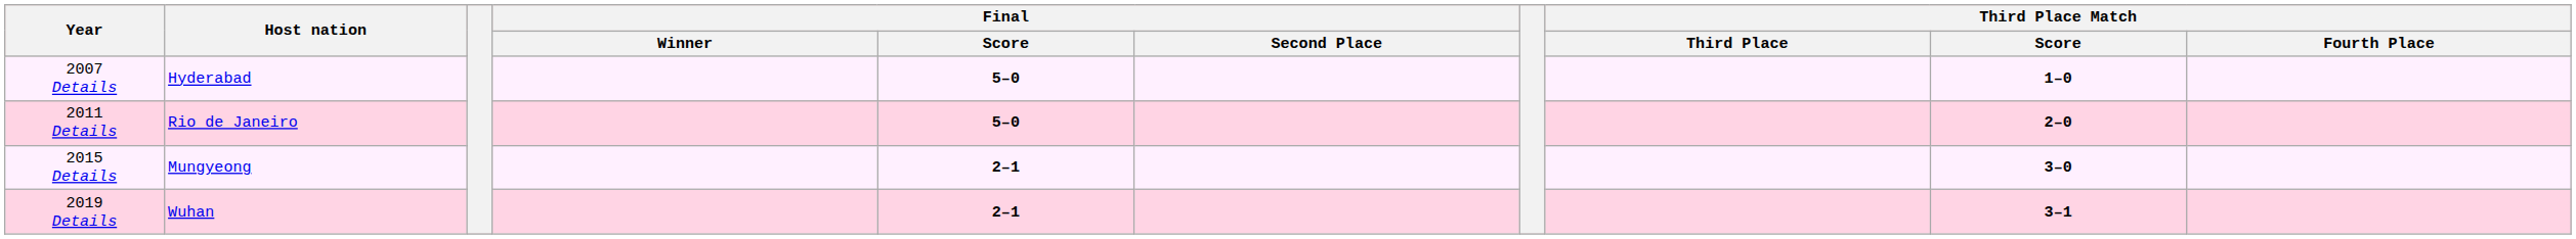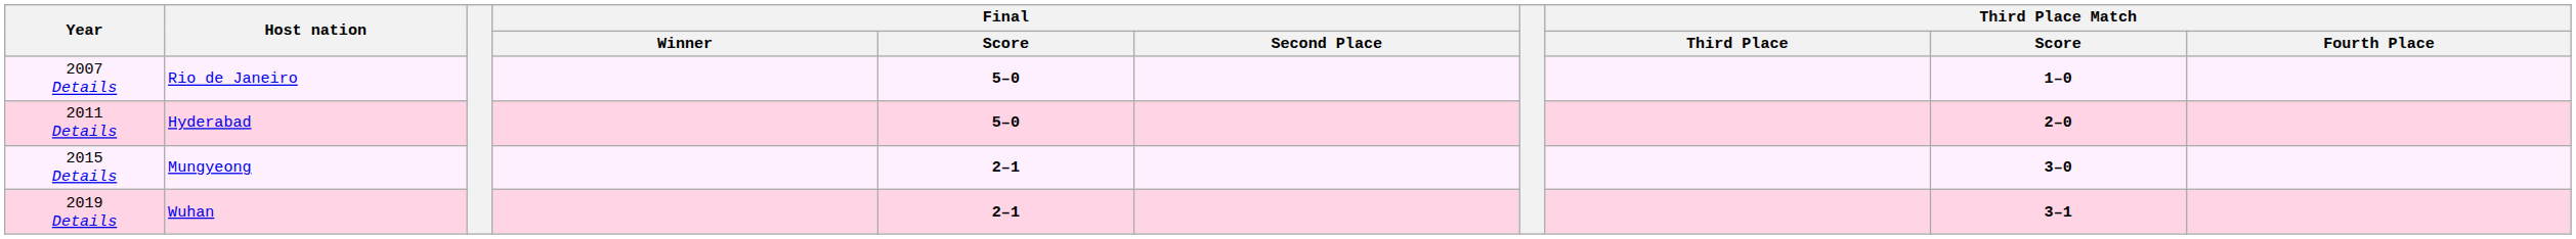2007 Details | Host nation: Hyderabad -> Rio de Janeiro
2011 Details | Host nation: Rio de Janeiro -> Hyderabad
